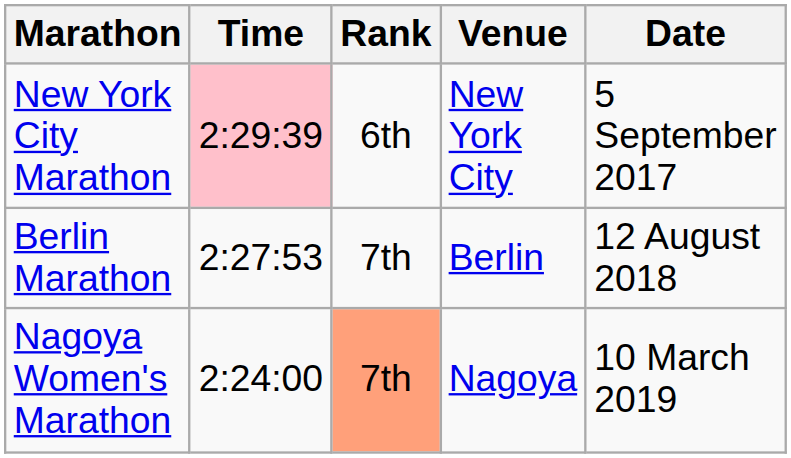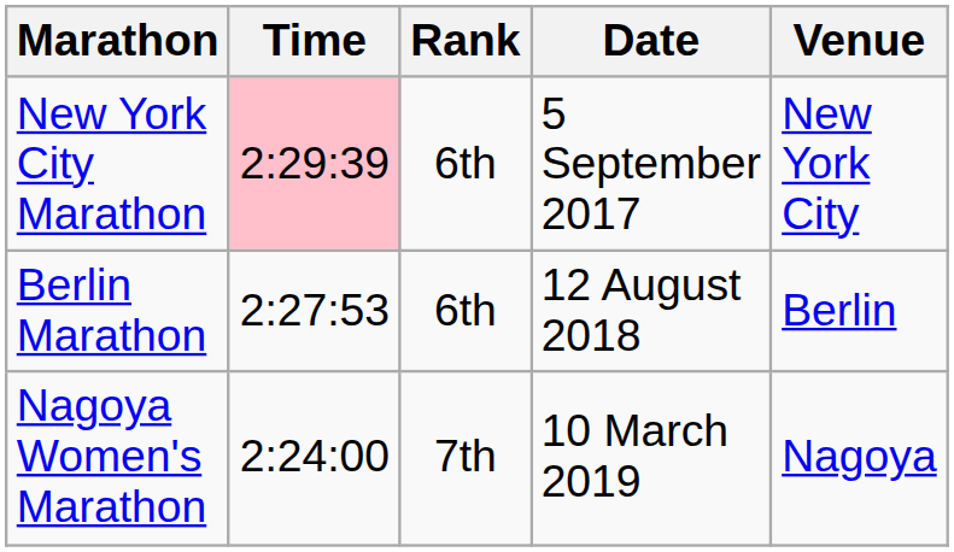columns swapped: Venue <-> Date
Berlin Marathon | Rank: 7th -> 6th
Nagoya Women's Marathon | Rank: lightsalmon background -> no background
